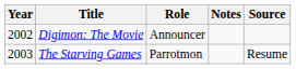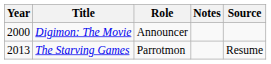Digimon: The Movie | Year: 2002 -> 2000
The Starving Games | Year: 2003 -> 2013
